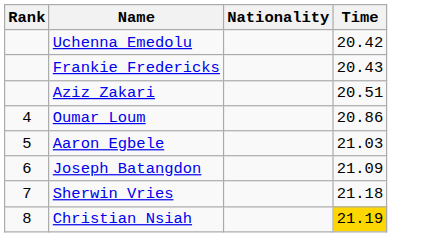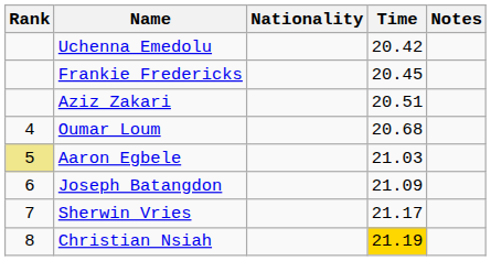+ column: Notes
Frankie Fredericks | Time: 20.43 -> 20.45
Oumar Loum | Time: 20.86 -> 20.68
Aaron Egbele | Rank: no background -> khaki background
Sherwin Vries | Time: 21.18 -> 21.17
